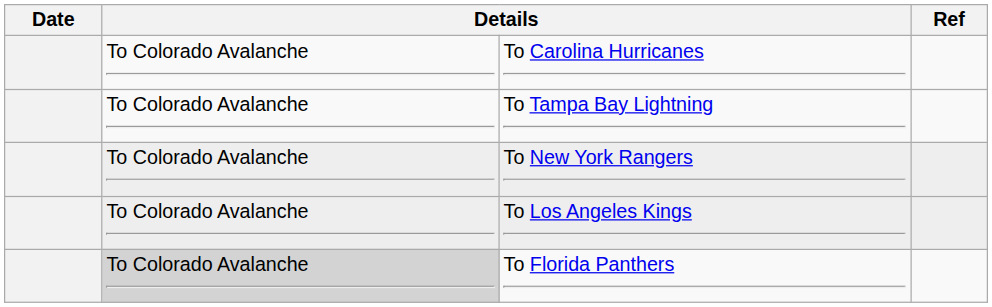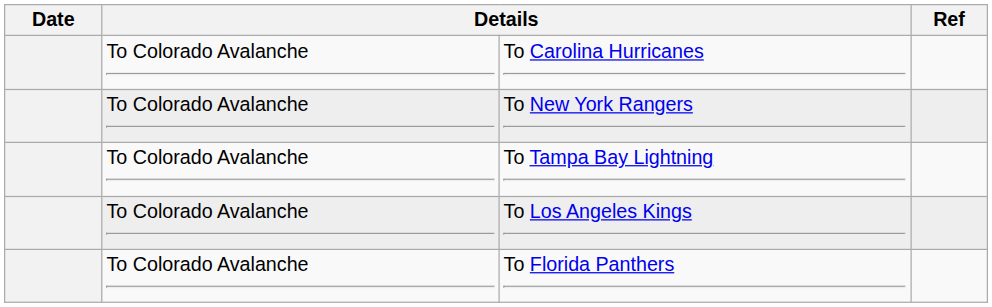rows swapped: To New York Rangers <-> To Tampa Bay Lightning
To Florida Panthers | column 2: lightgrey background -> no background
